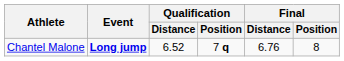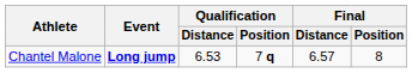Chantel Malone | Qualification / Distance: 6.52 -> 6.53
Chantel Malone | Final / Distance: 6.76 -> 6.57
